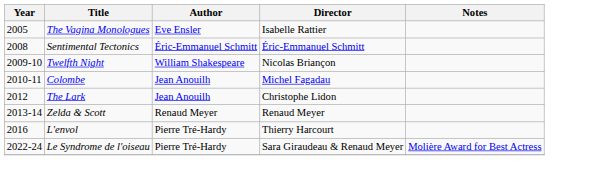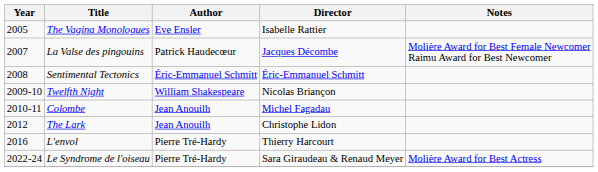+ row: 2007 | La Valse des pingouins | Patrick Haudecœur | Jacques Décombe | Molière Award for Best Female Newcomer Raimu Award for Best Newcomer
- row: 2013-14 | Zelda & Scott | Renaud Meyer | Renaud Meyer
